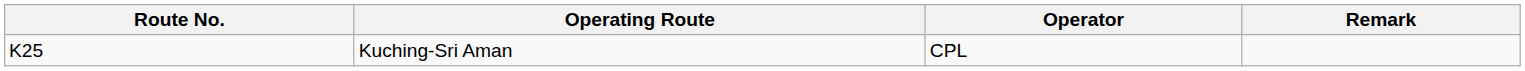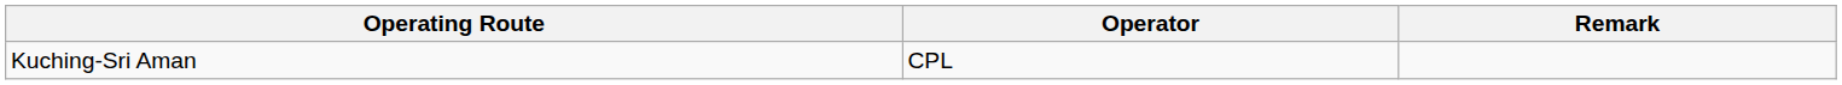- column: Route No. | K25
